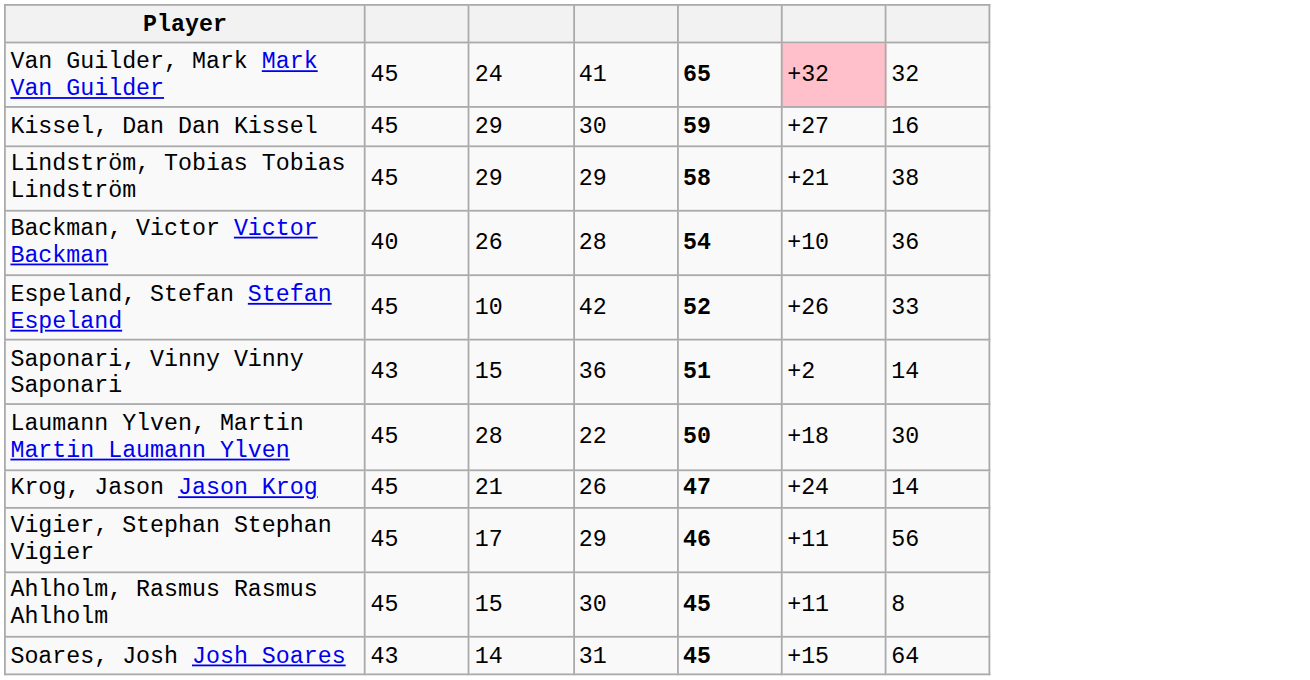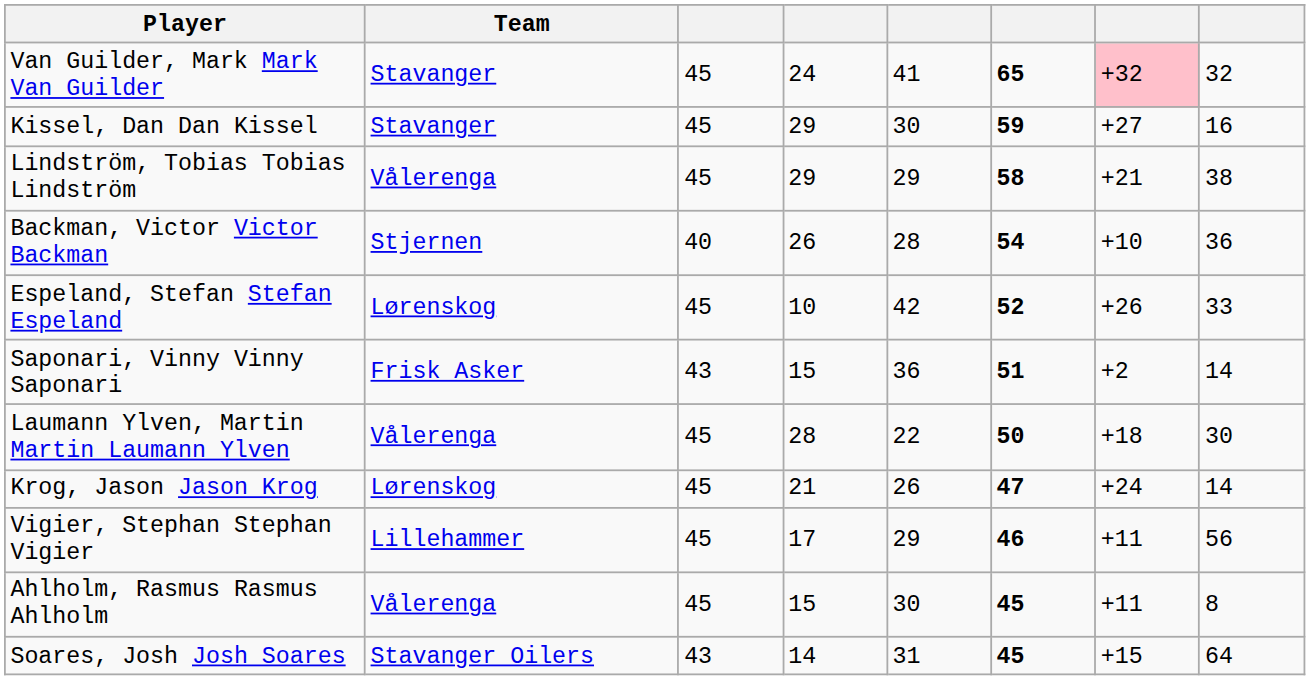+ column: Team | Stavanger | Stavanger | Vålerenga | Stjernen | Lørenskog | Frisk Asker | Vålerenga | Lørenskog | Lillehammer | Vålerenga | Stavanger Oilers
